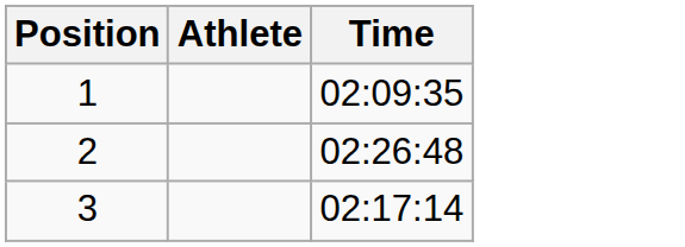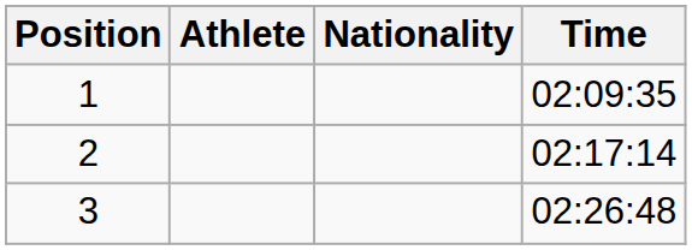+ column: Nationality
2 | Time: 02:26:48 -> 02:17:14
3 | Time: 02:17:14 -> 02:26:48
